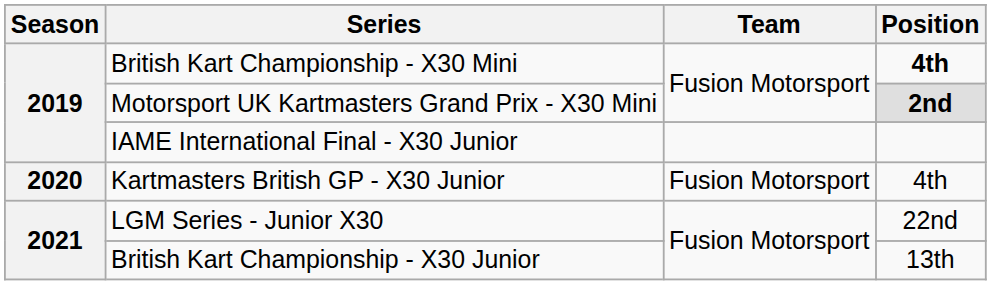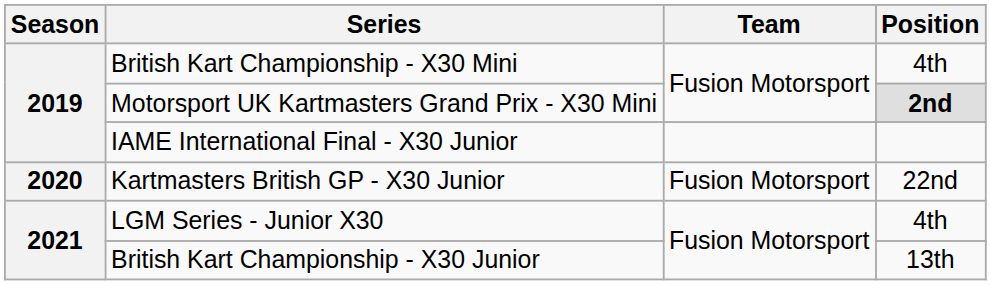British Kart Championship - X30 Mini | Position: bold -> normal
Kartmasters British GP - X30 Junior | Position: 4th -> 22nd
LGM Series - Junior X30 | Position: 22nd -> 4th
